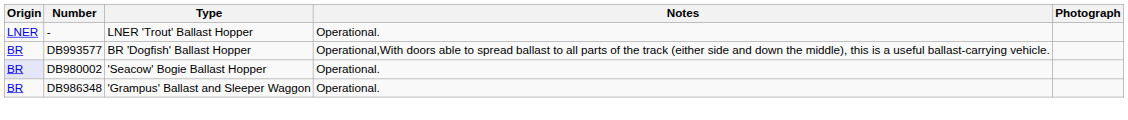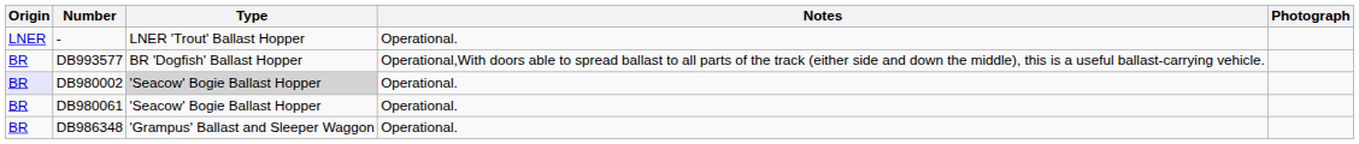DB980002 | Type: no background -> lightgrey background
+ row: BR | DB980061 | 'Seacow' Bogie Ballast Hopper | Operational.
